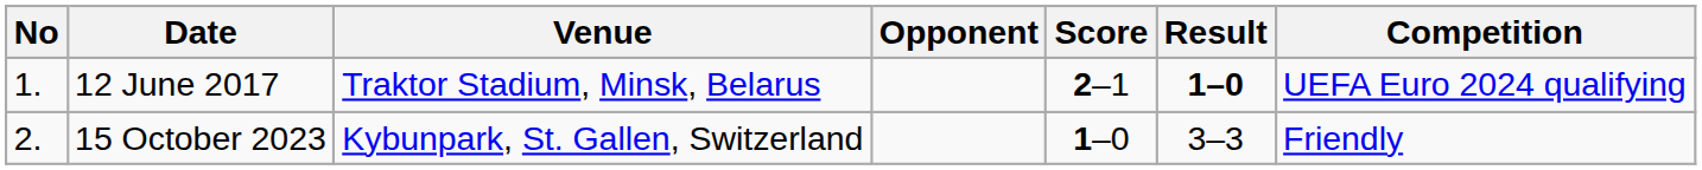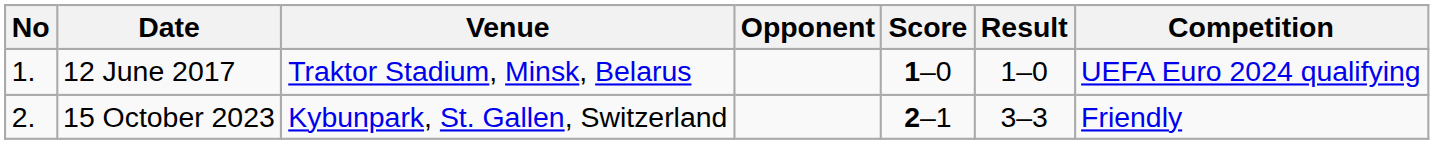12 June 2017 | Score: 2–1 -> 1–0
12 June 2017 | Result: bold -> normal
15 October 2023 | Score: 1–0 -> 2–1
